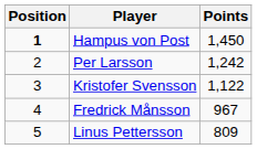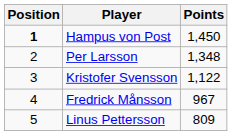Per Larsson | Points: 1,242 -> 1,348
